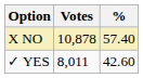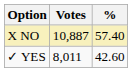X NO | Votes: 10,878 -> 10,887
